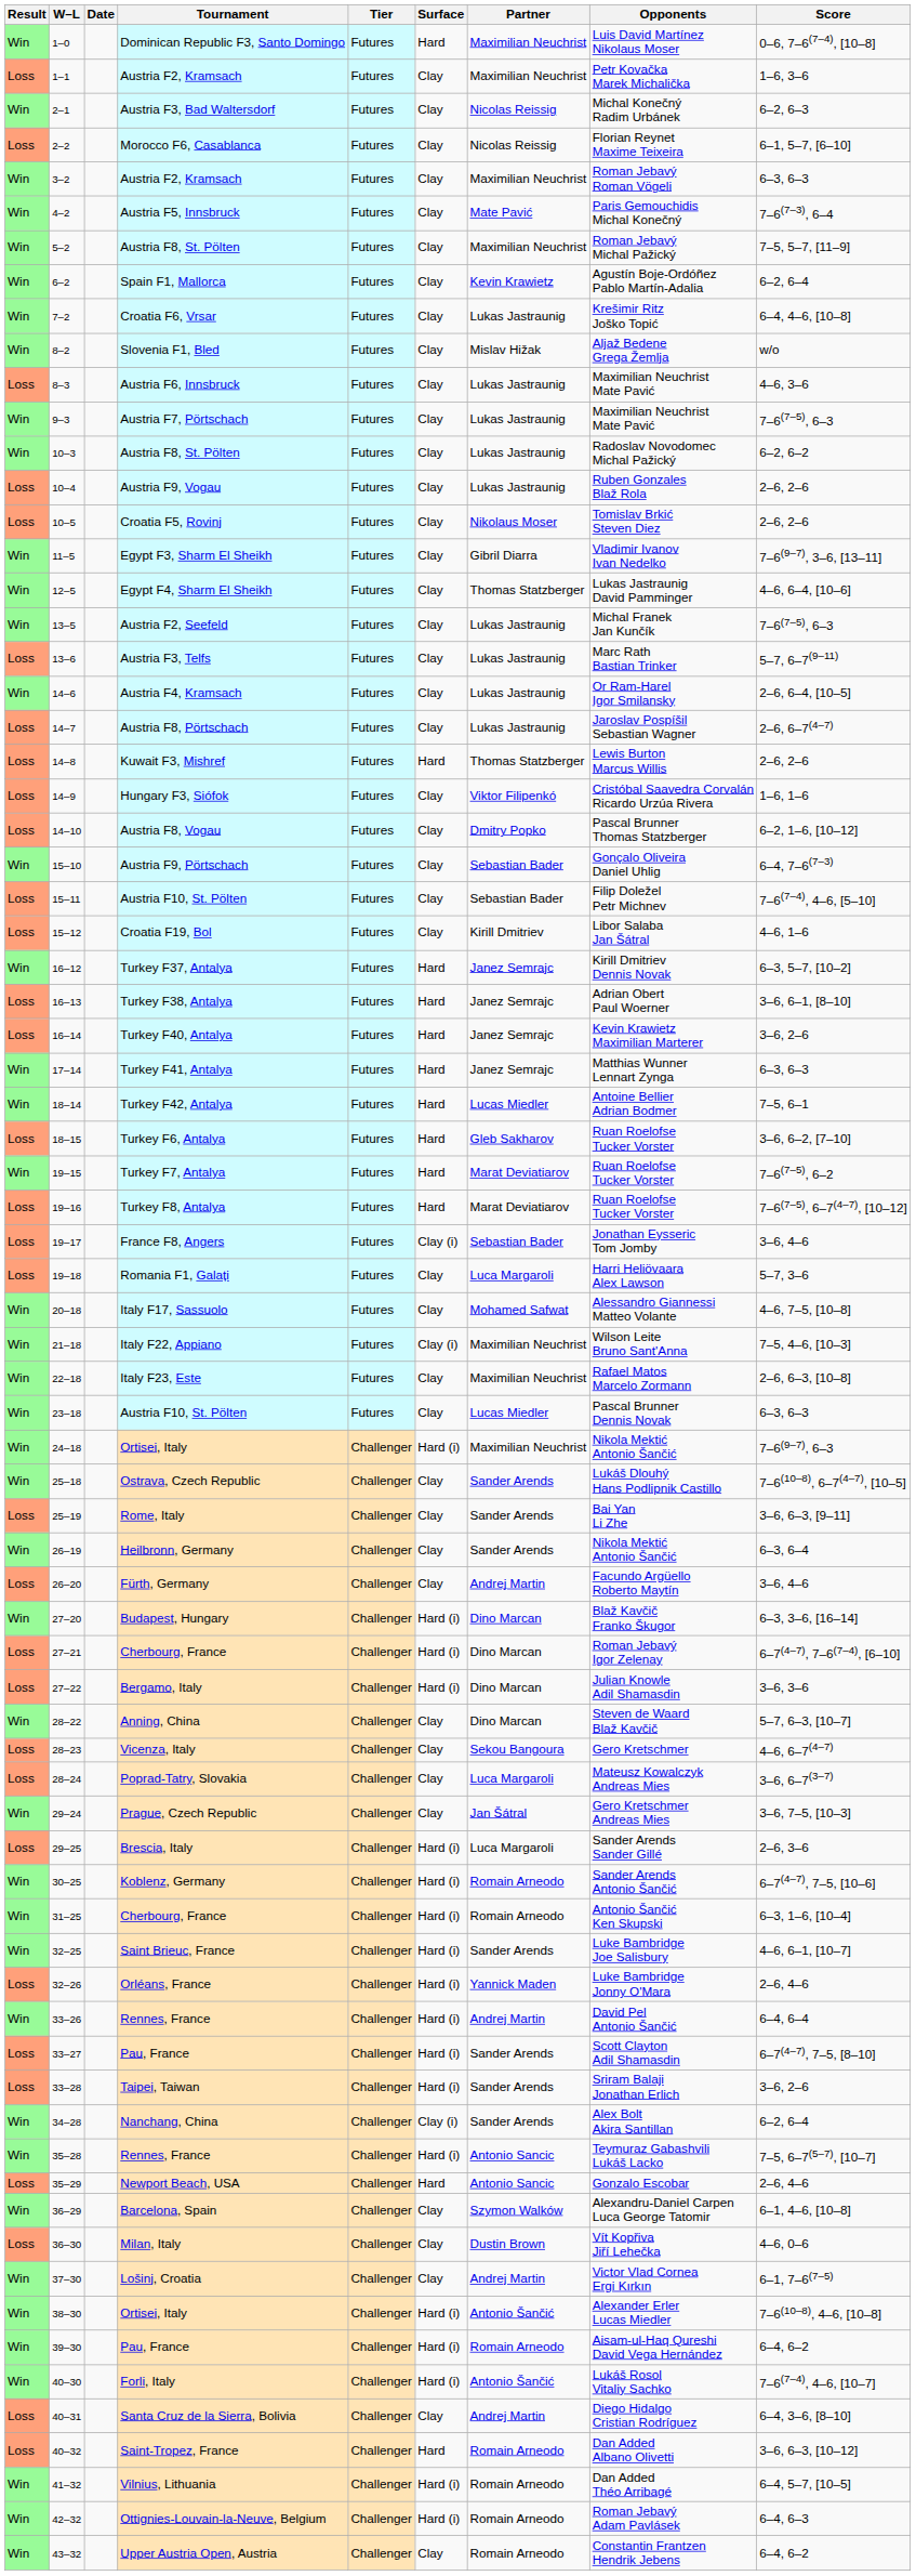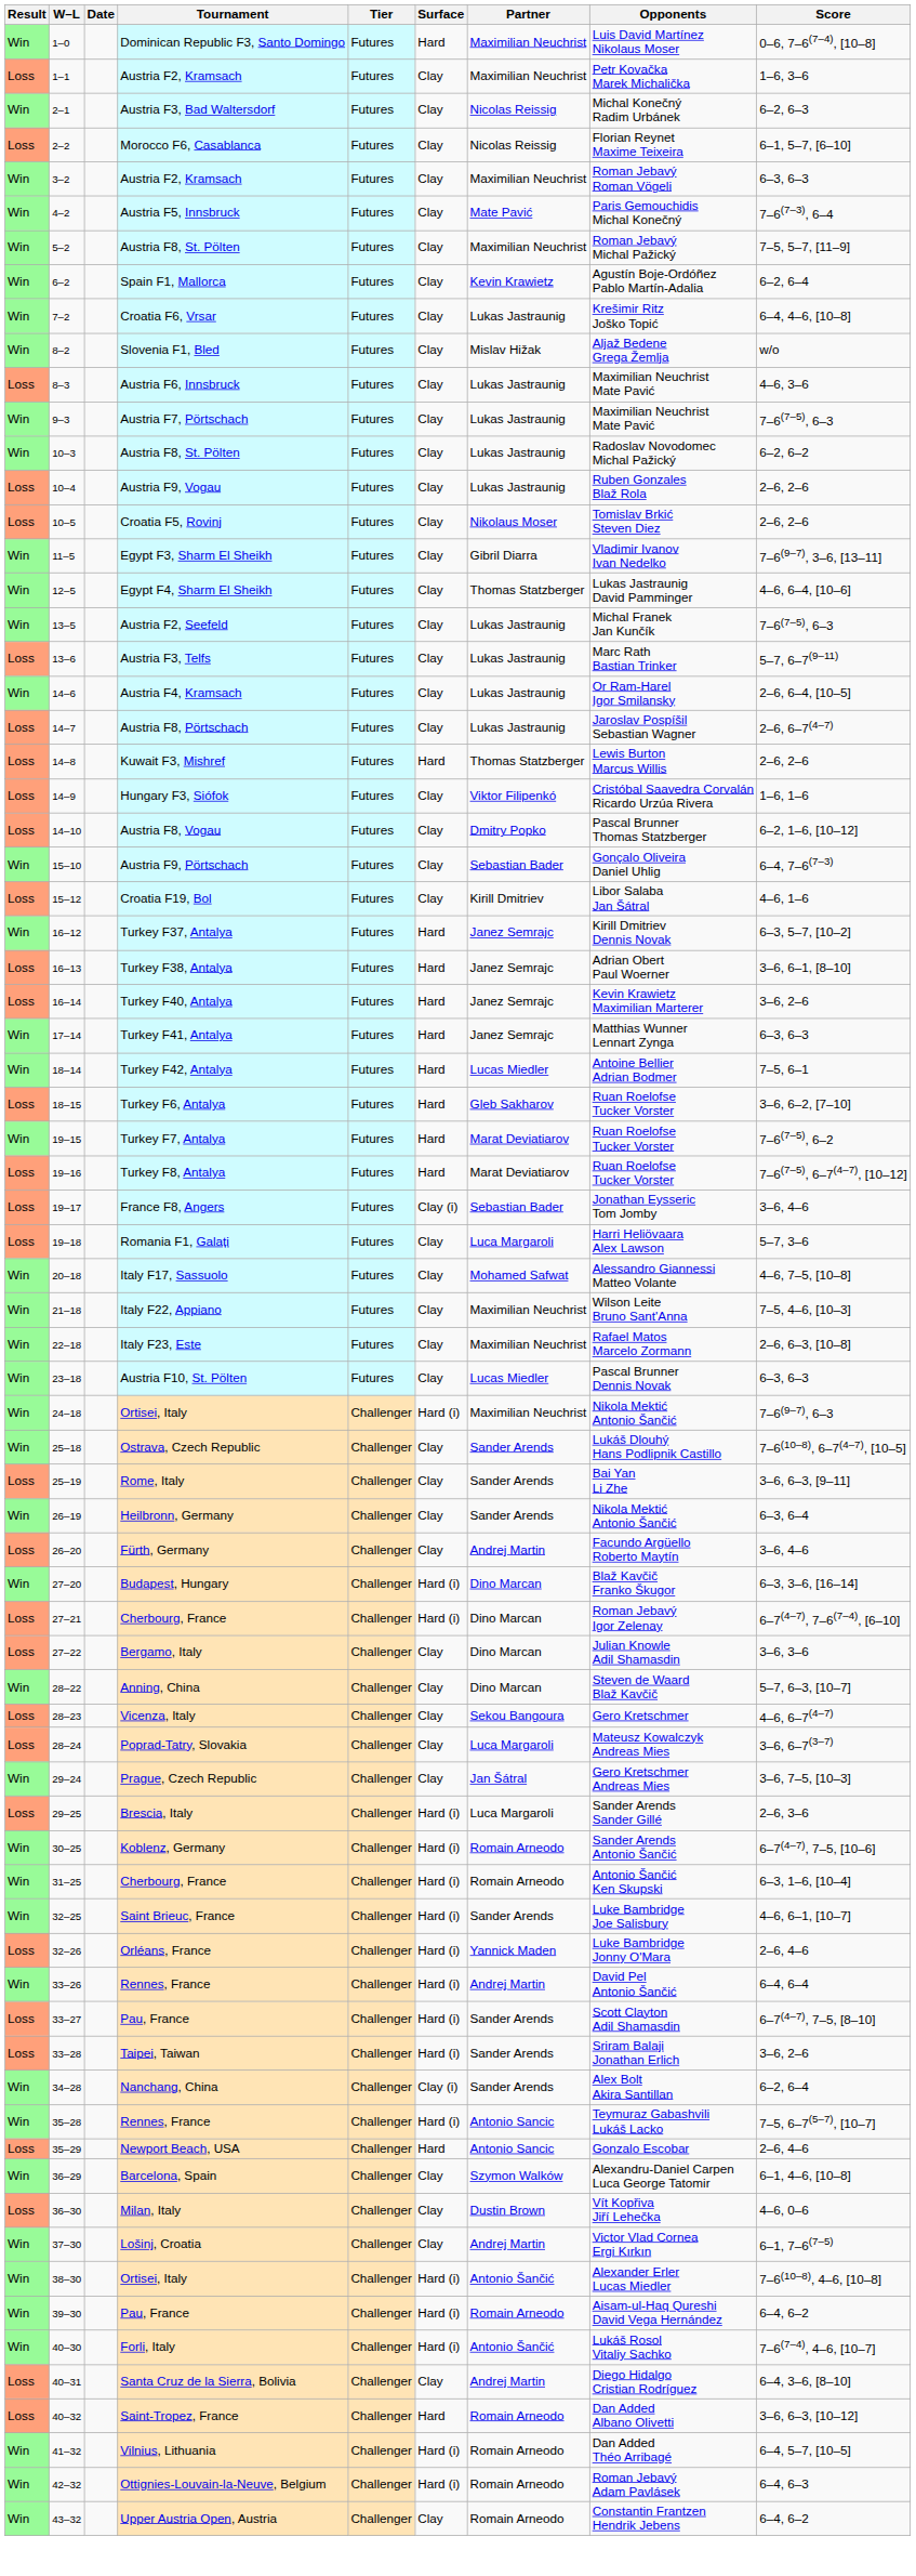- row: Loss | 15–11 | Austria F10, St. Pölten | Futures | Clay | Sebastian Bader | Filip Doležel Petr Michnev | 7–6(7–4), 4–6, [5–10]
Italy F22, Appiano | Surface: Clay (i) -> Clay
Bergamo, Italy | Surface: Hard (i) -> Clay
